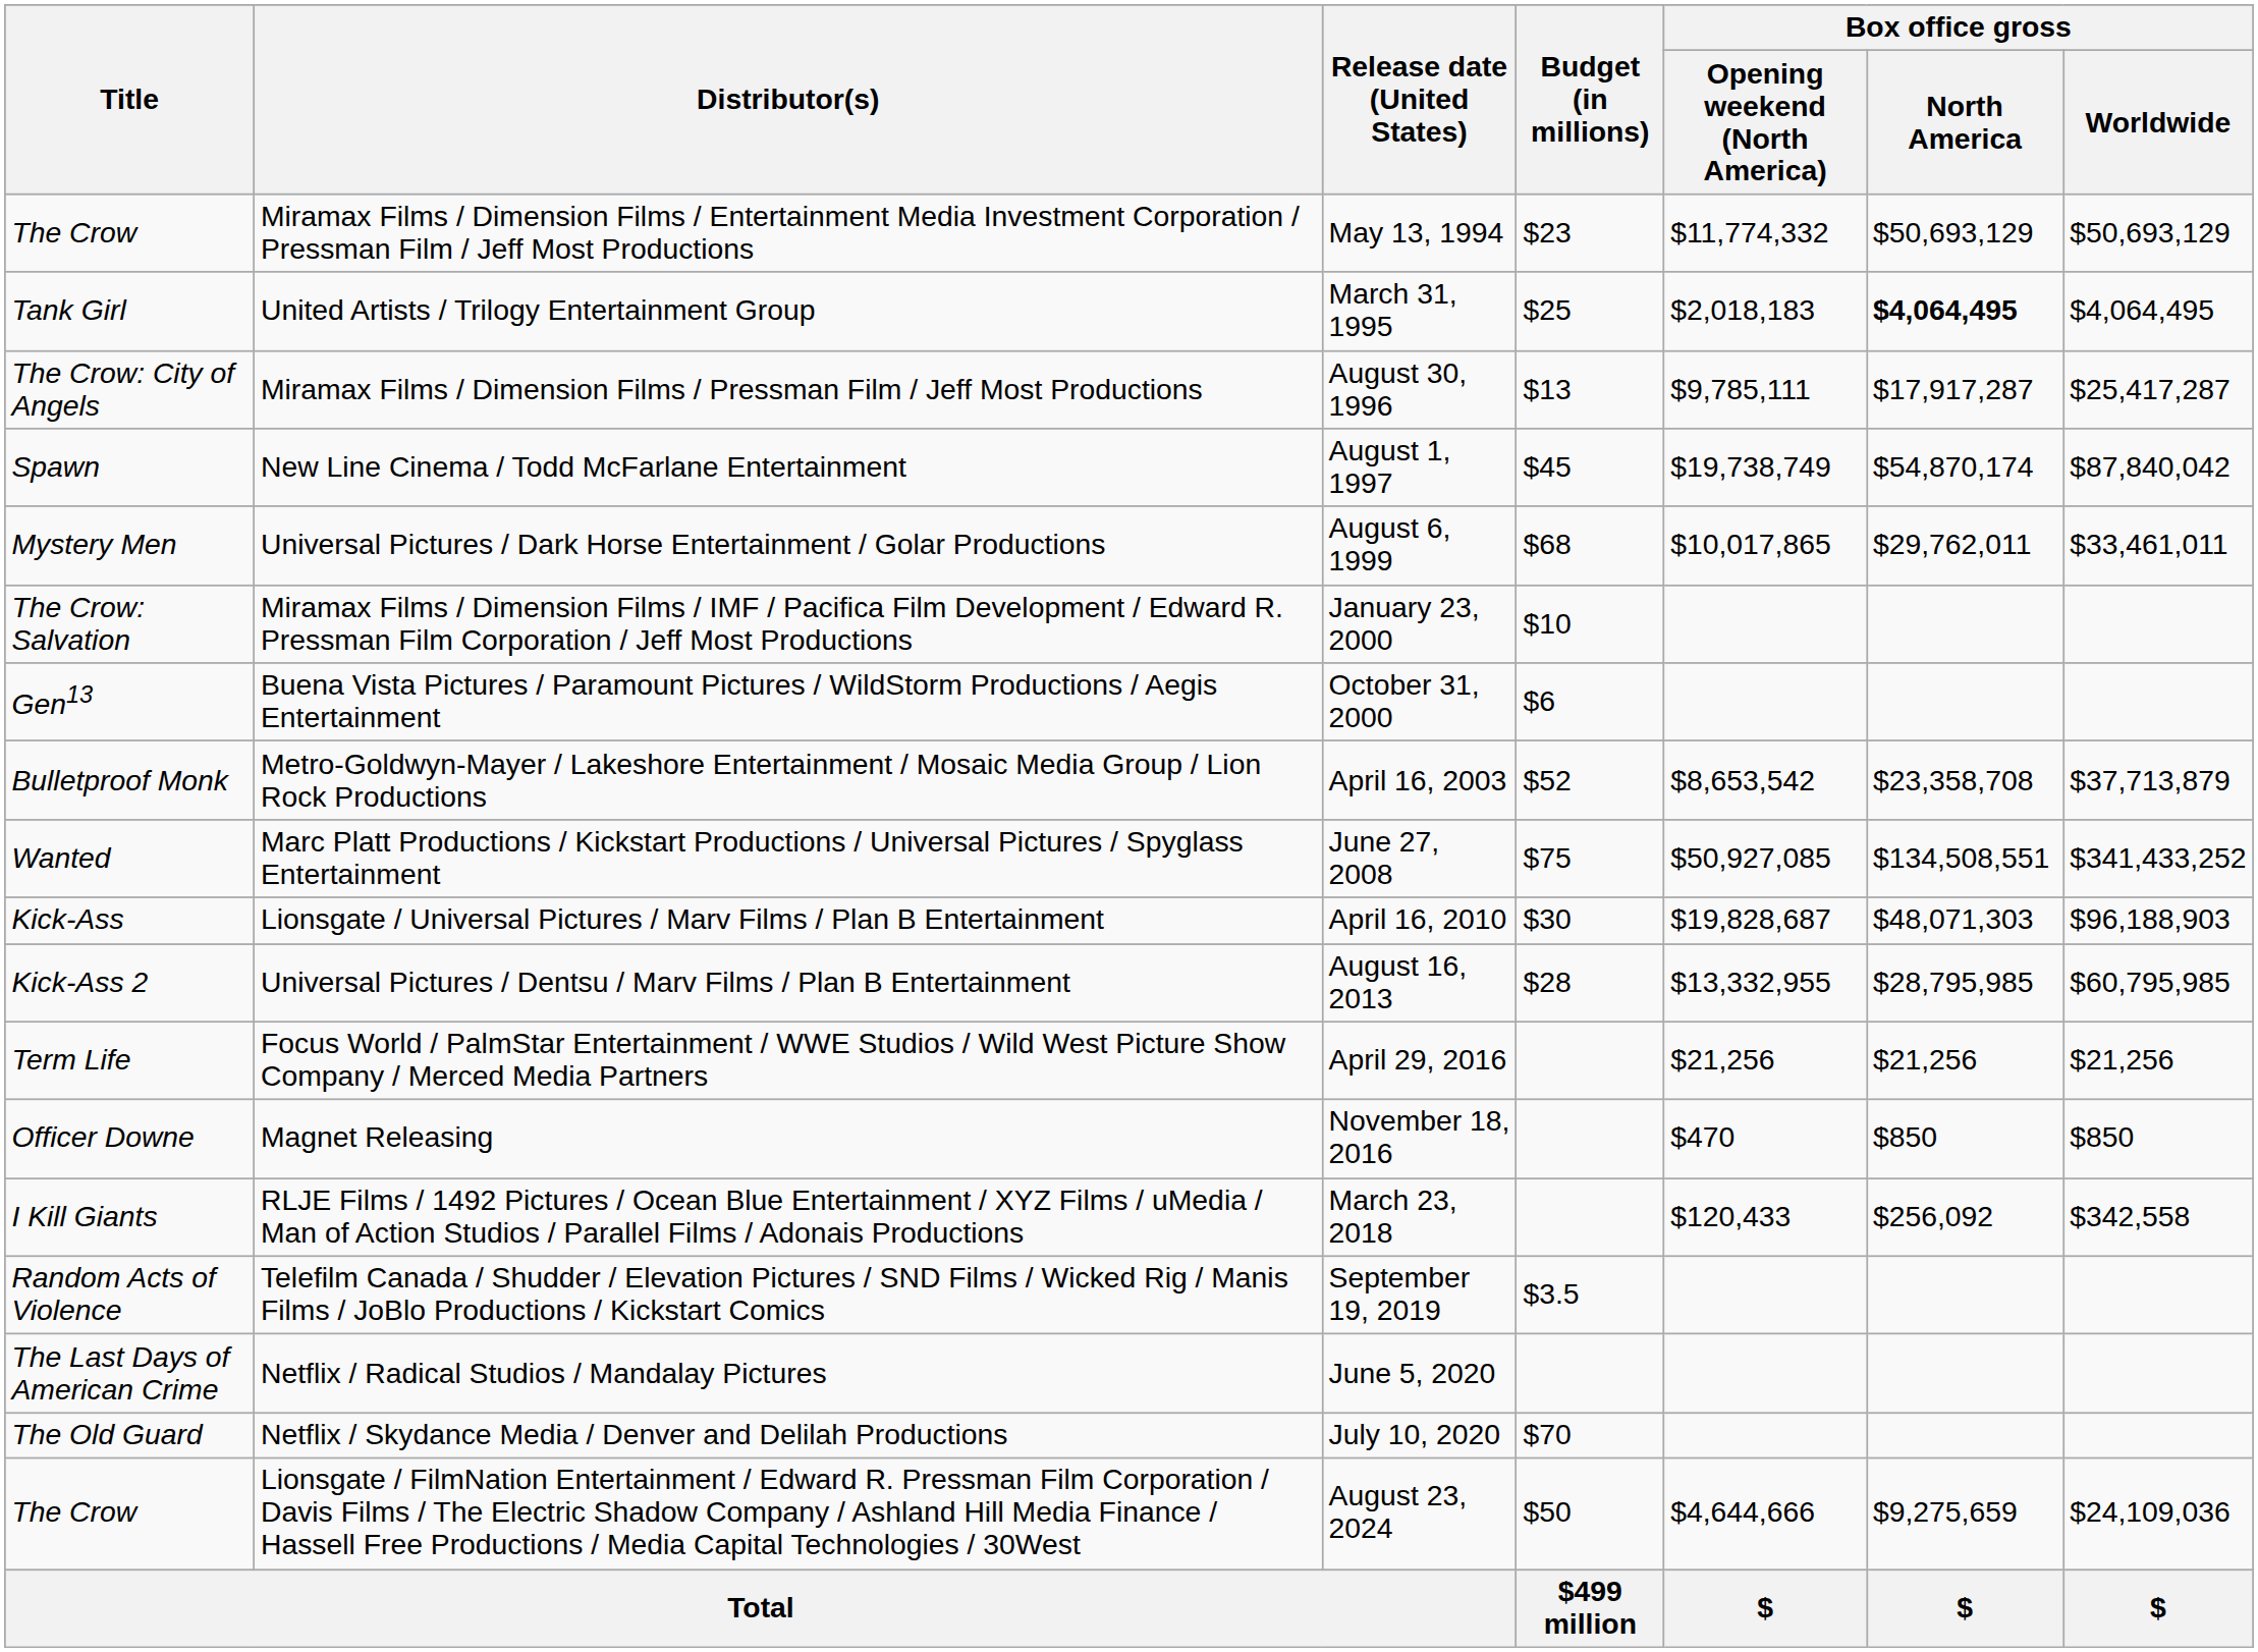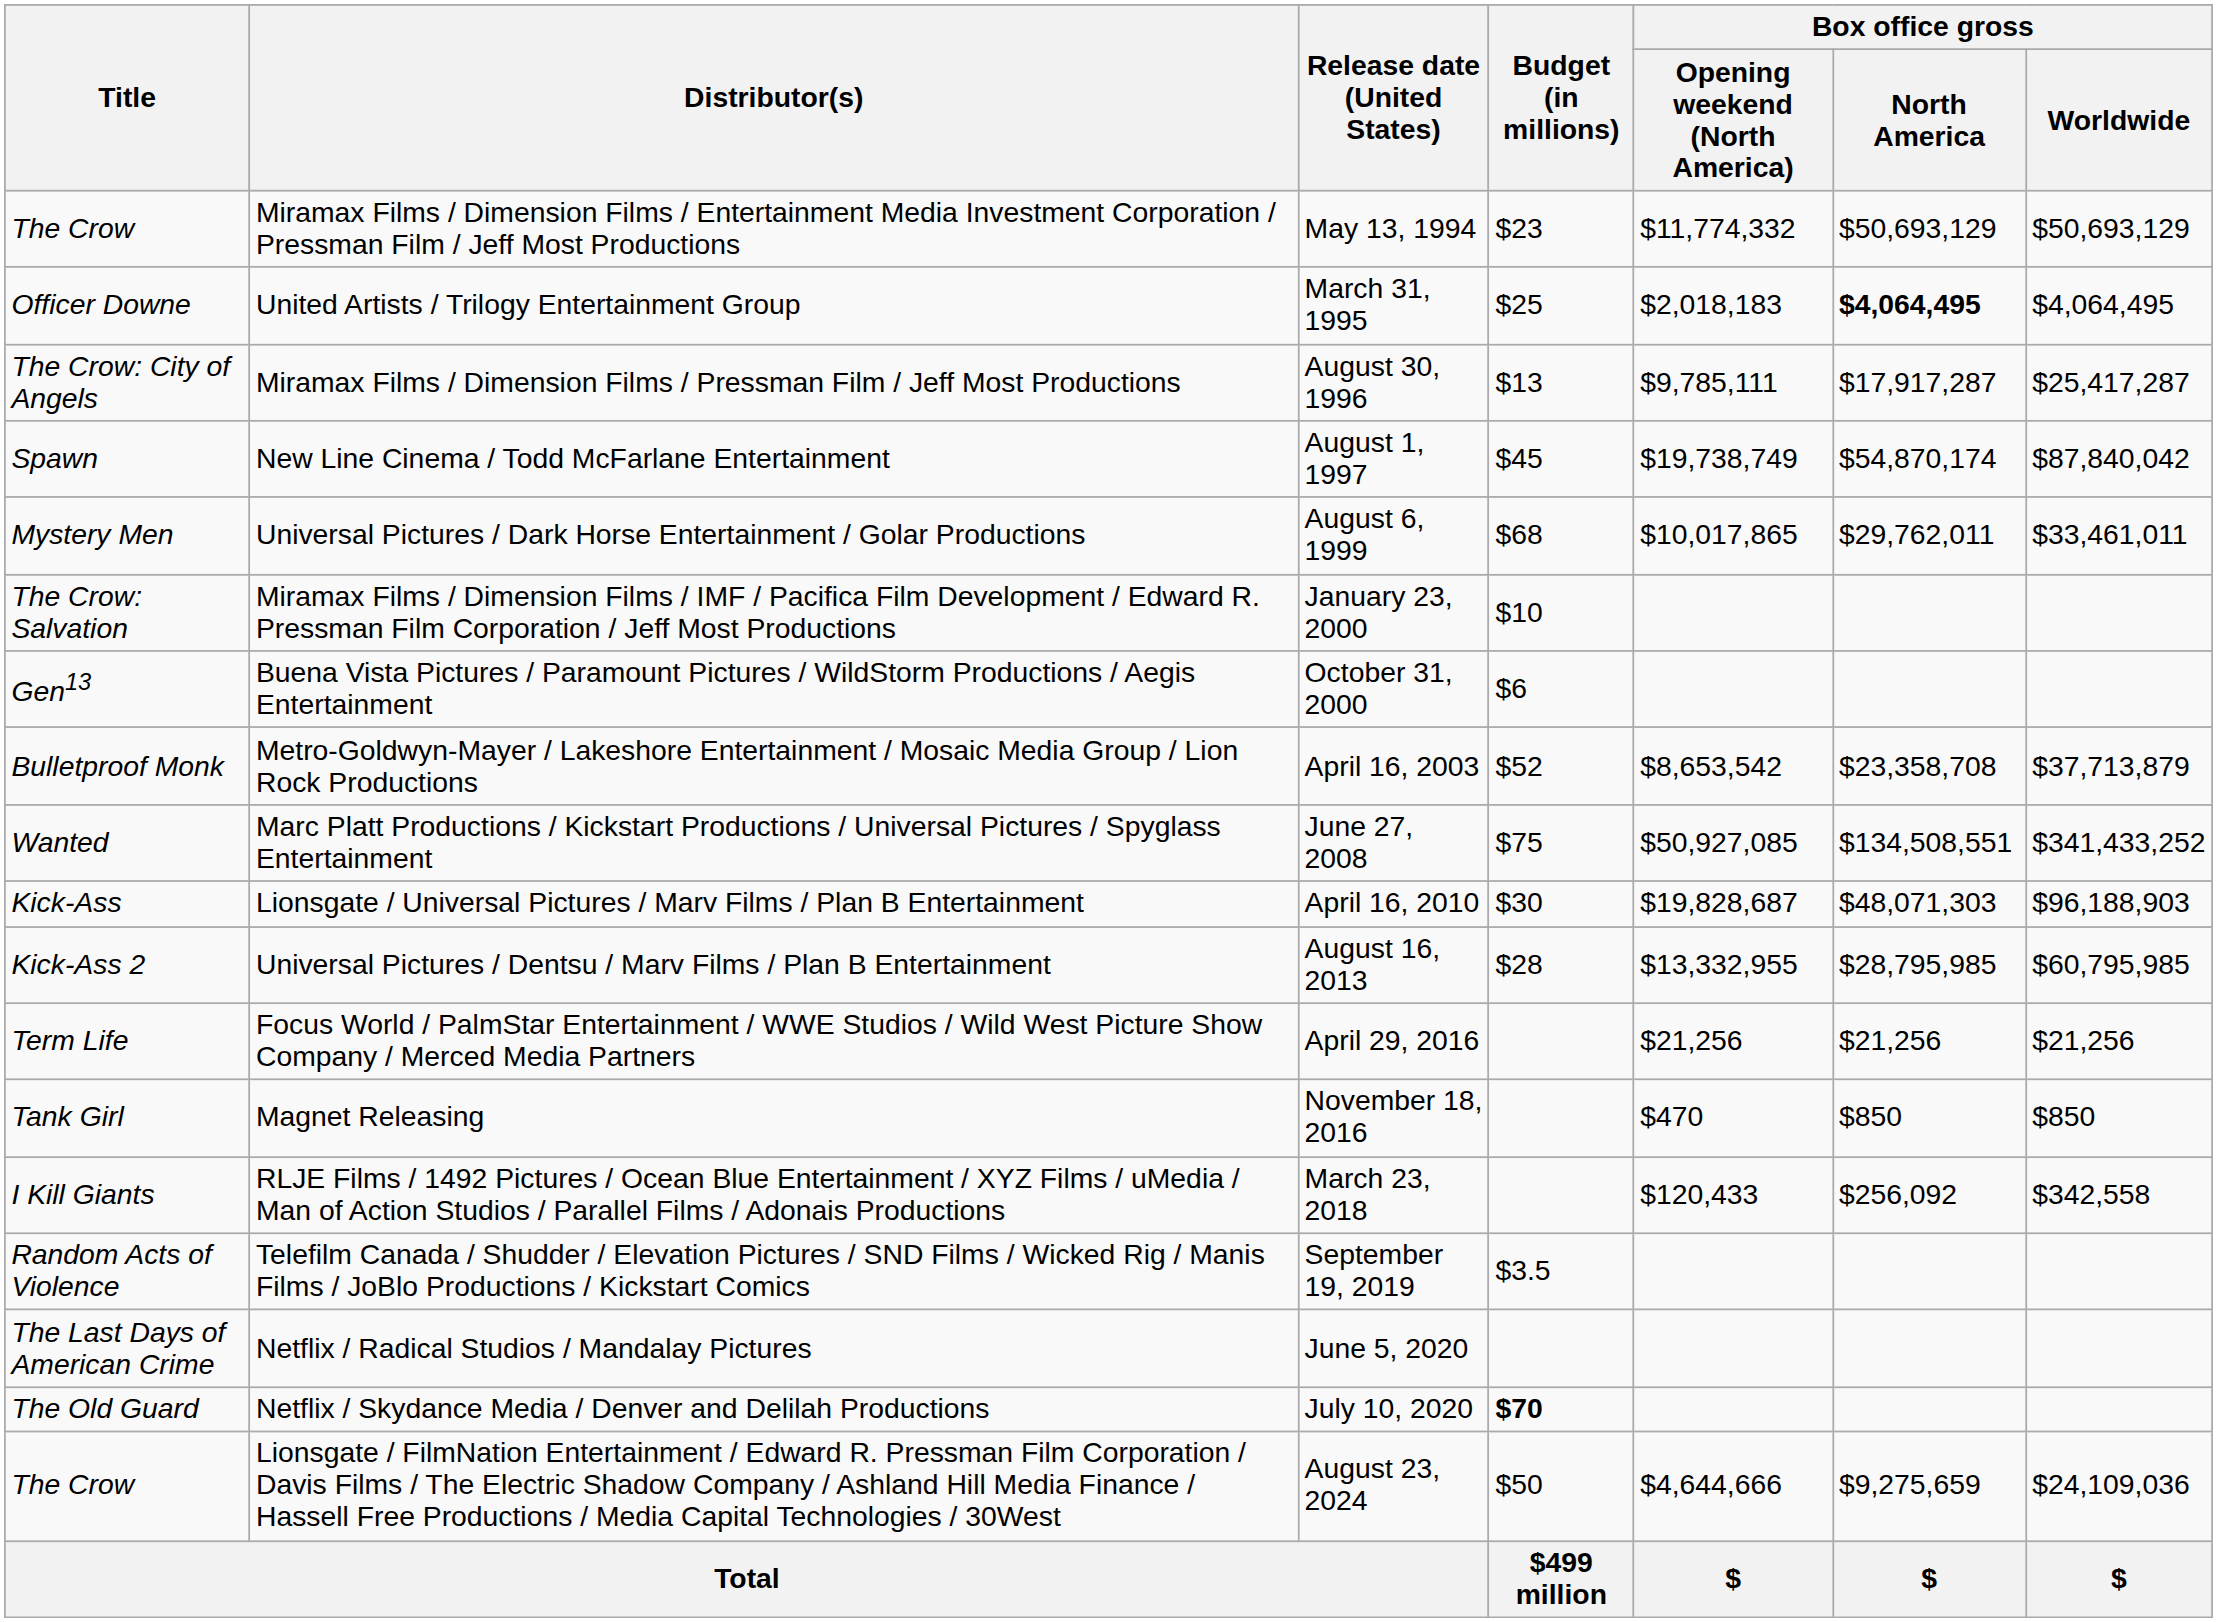United Artists / Trilogy Entertainment Group | Title: Tank Girl -> Officer Downe
Magnet Releasing | Title: Officer Downe -> Tank Girl
Netflix / Skydance Media / Denver and Delilah Productions | Budget (in millions): normal -> bold
